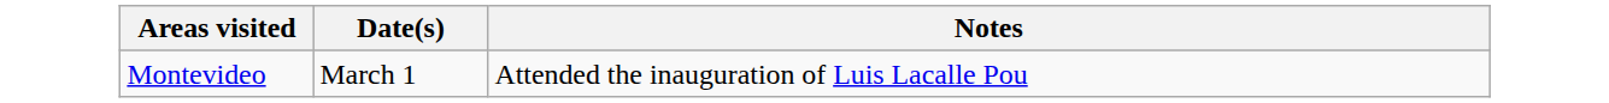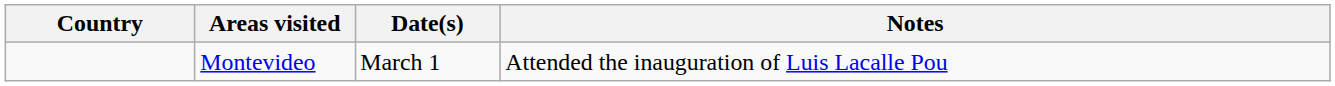+ column: Country
